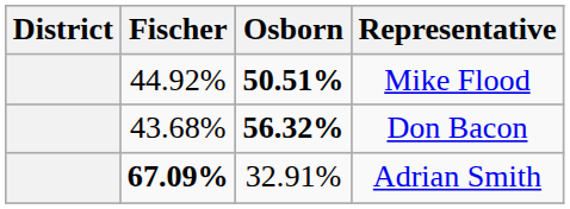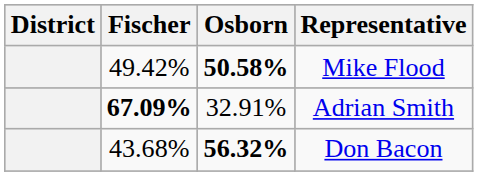Mike Flood | Fischer: 44.92% -> 49.42%
Mike Flood | Osborn: 50.51% -> 50.58%
rows swapped: Don Bacon <-> Adrian Smith
